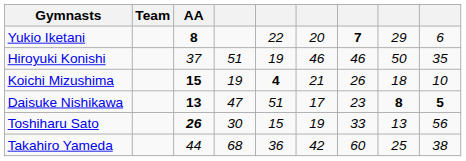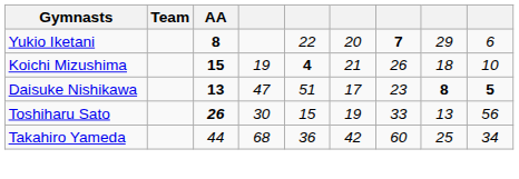- row: Hiroyuki Konishi | 37 | 51 | 19 | 46 | 46 | 50 | 35
Takahiro Yameda | column 9: 38 -> 34
